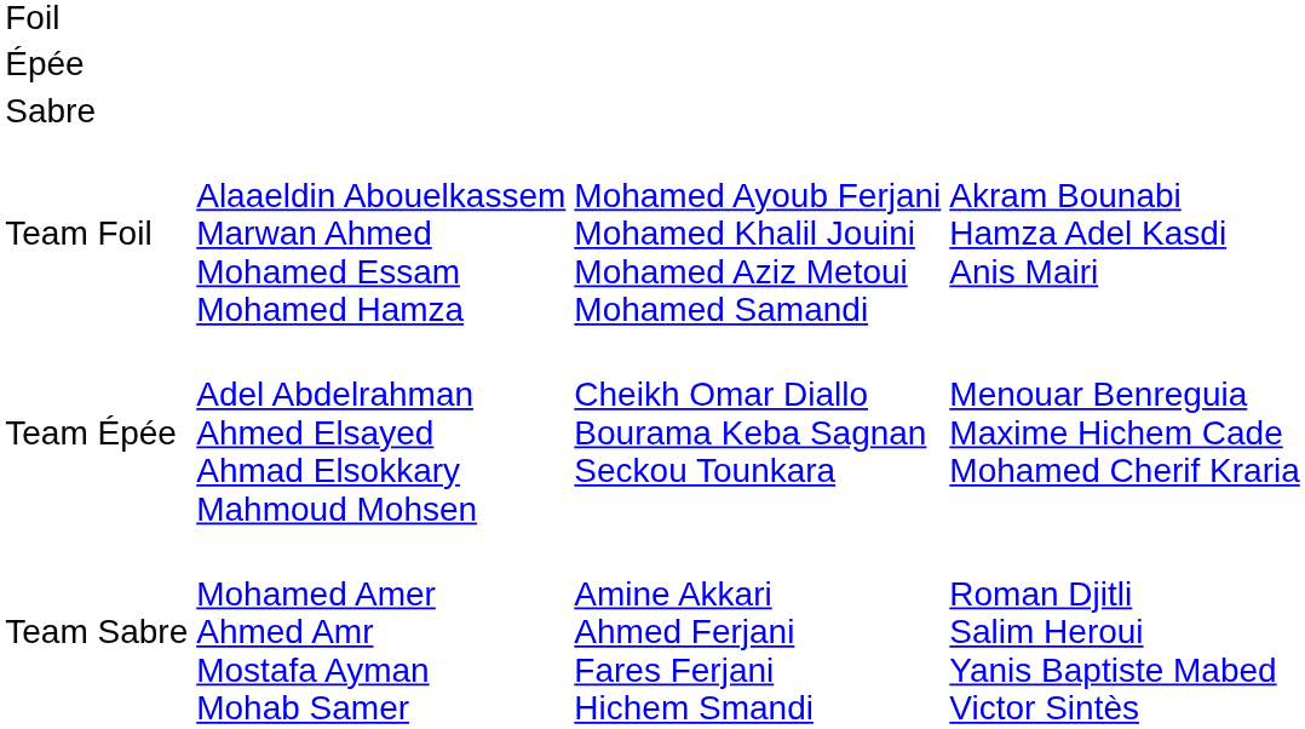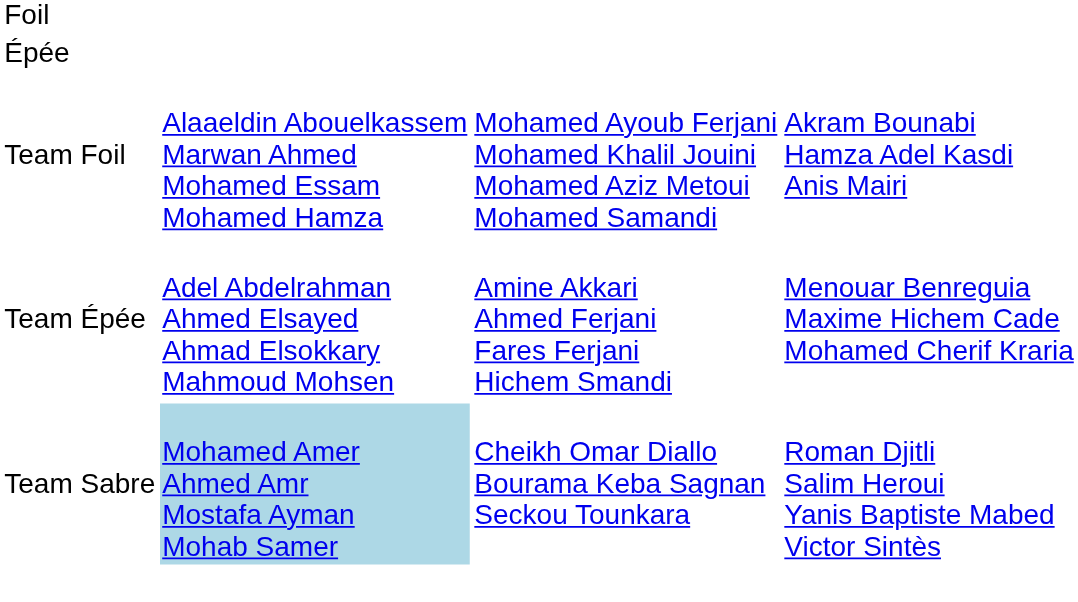- row: Sabre
Team Épée | column 3: Cheikh Omar Diallo Bourama Keba Sagnan Seckou Tounkara -> Amine Akkari Ahmed Ferjani Fares Ferjani Hichem Smandi
Team Sabre | column 2: no background -> lightblue background
Team Sabre | column 3: Amine Akkari Ahmed Ferjani Fares Ferjani Hichem Smandi -> Cheikh Omar Diallo Bourama Keba Sagnan Seckou Tounkara
